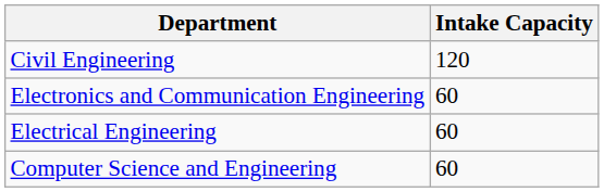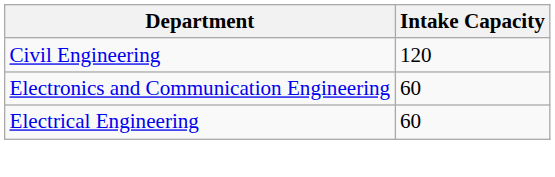- row: Computer Science and Engineering | 60
